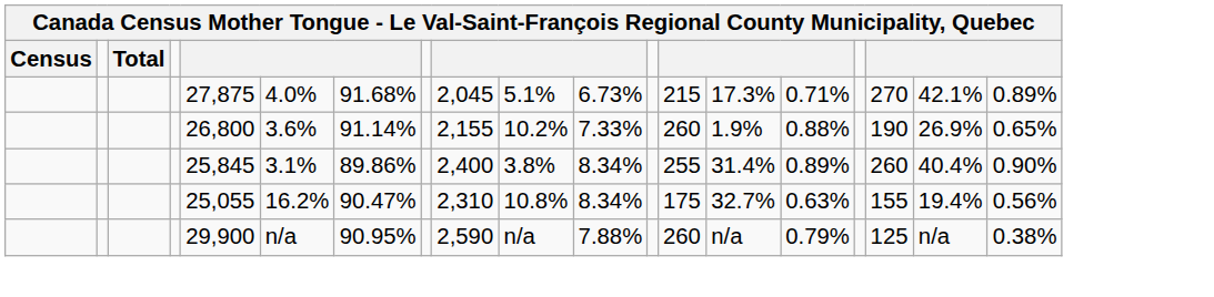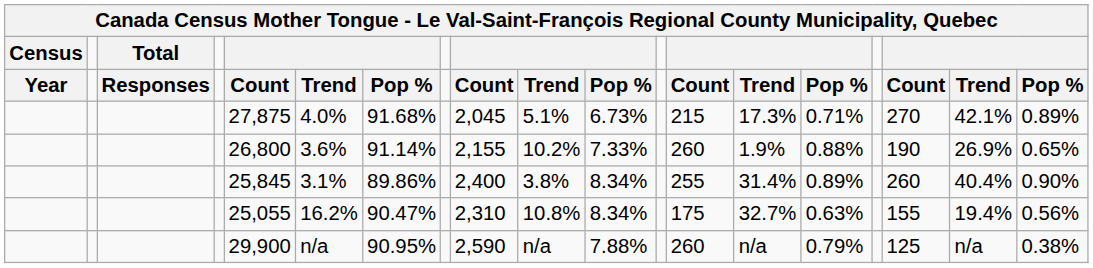+ row: Year | Responses | Count | Trend | Pop % | Count | Trend | Pop % | Count | Trend | Pop % | Count | Trend | Pop %
